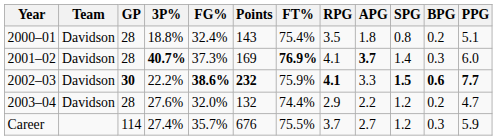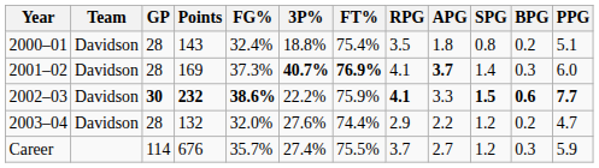columns swapped: Points <-> 3P%
